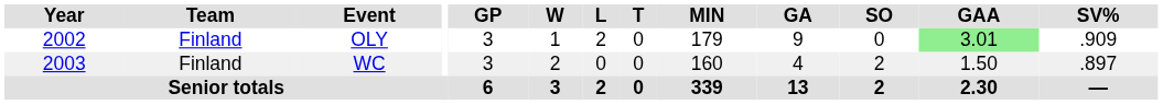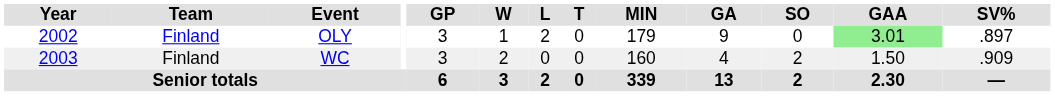OLY | SV%: .909 -> .897
WC | SV%: .897 -> .909
